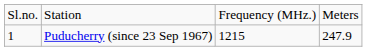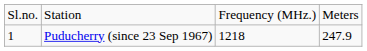Puducherry (since 23 Sep 1967) | column 3: 1215 -> 1218
